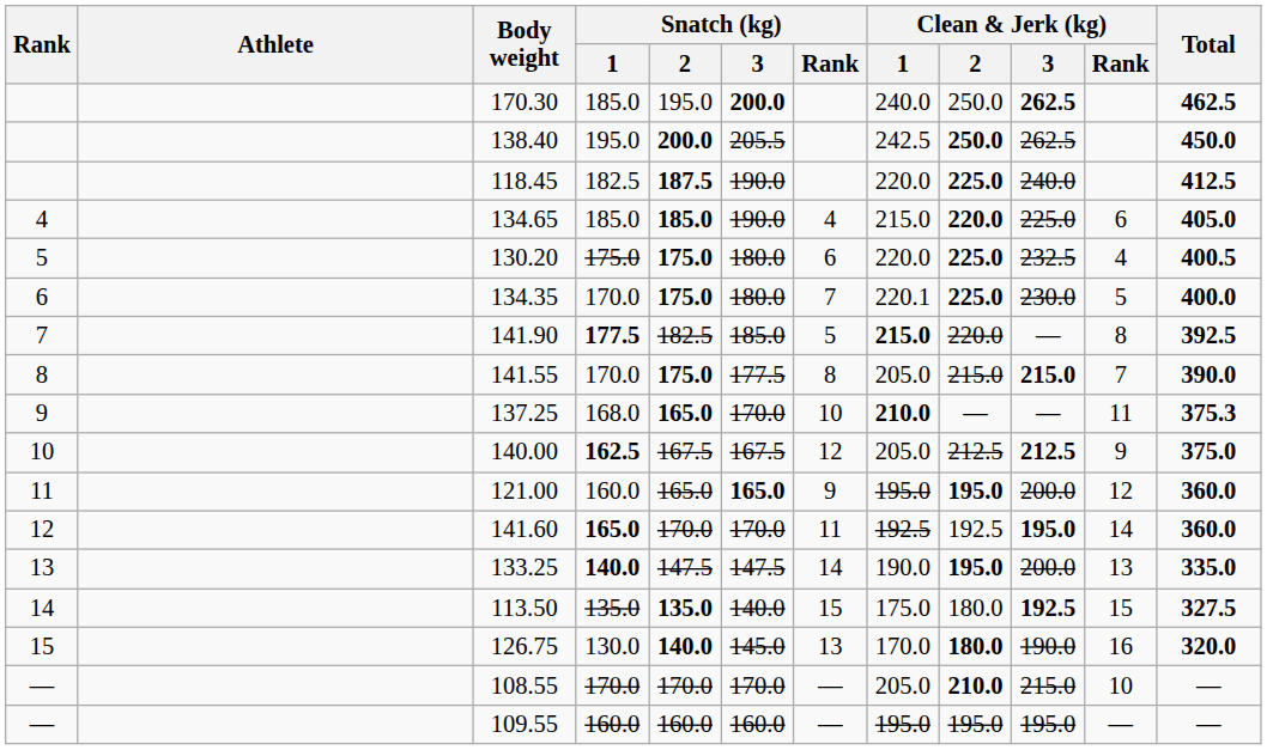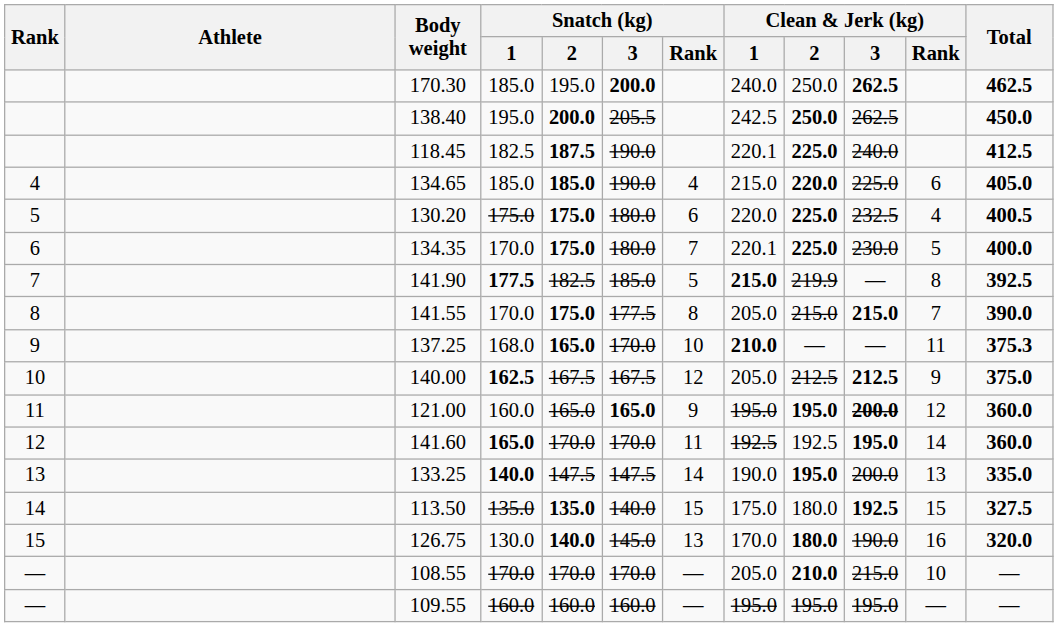118.45 | Clean & Jerk (kg) / 1: 220.0 -> 220.1
141.90 | Clean & Jerk (kg) / 2: 220.0 -> 219.9
121.00 | Clean & Jerk (kg) / 3: normal -> bold
